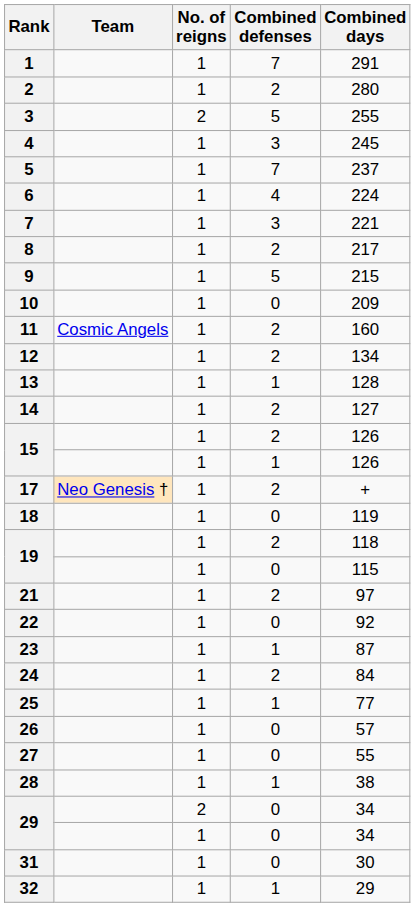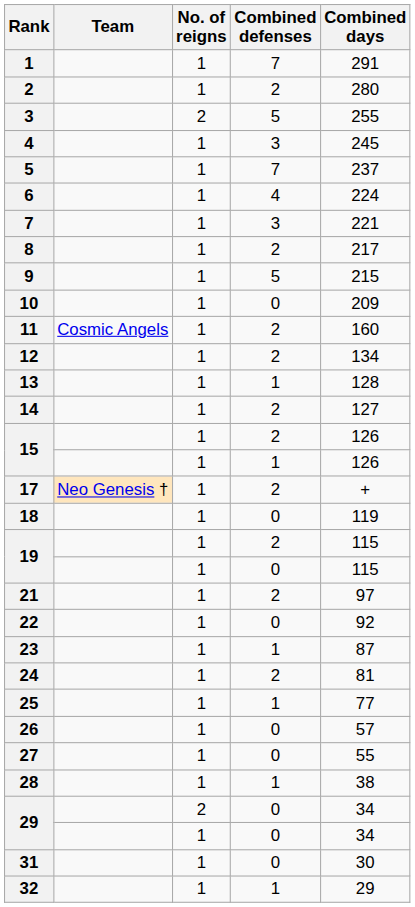19 / 2 | Combined days: 118 -> 115
24 | Combined days: 84 -> 81
